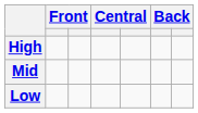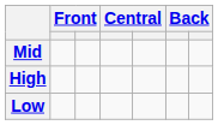rows swapped: High <-> Mid
